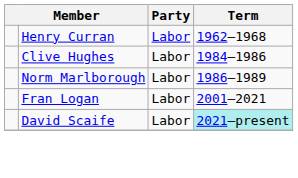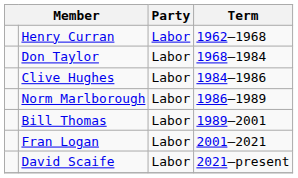+ row: Don Taylor | Labor | 1968–1984
+ row: Bill Thomas | Labor | 1989–2001
David Scaife | Term: paleturquoise background -> no background
